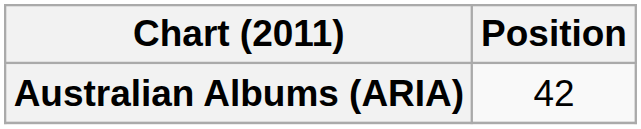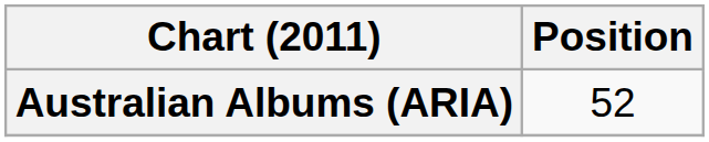Australian Albums (ARIA) | Position: 42 -> 52
